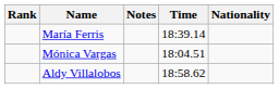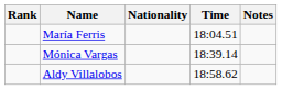columns swapped: Nationality <-> Notes
María Ferris | Time: 18:39.14 -> 18:04.51
Mónica Vargas | Time: 18:04.51 -> 18:39.14
